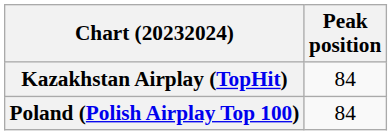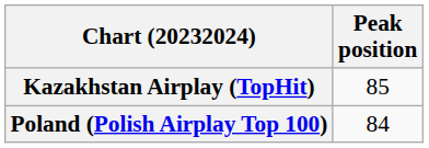Kazakhstan Airplay (TopHit) | Peak position: 84 -> 85
